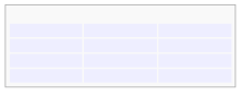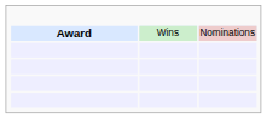+ row: Award | Wins | Nominations
